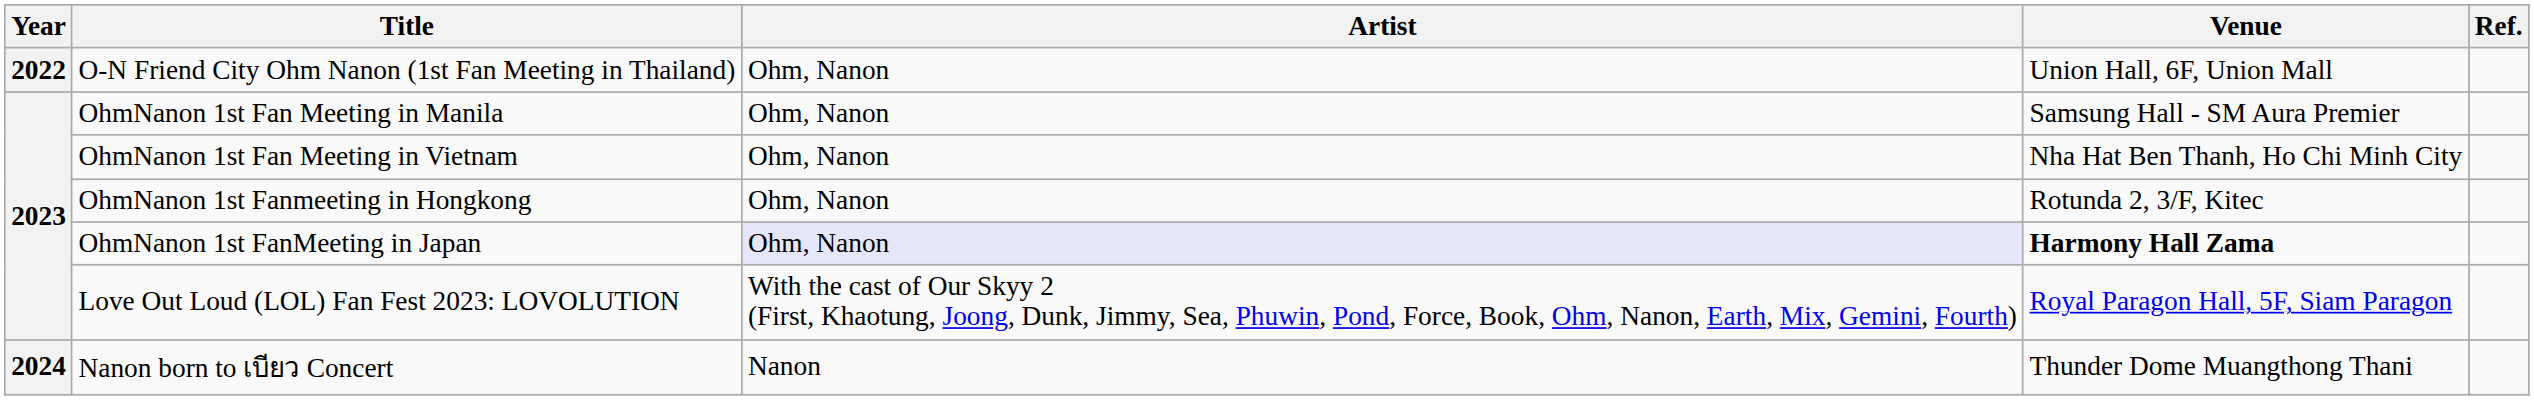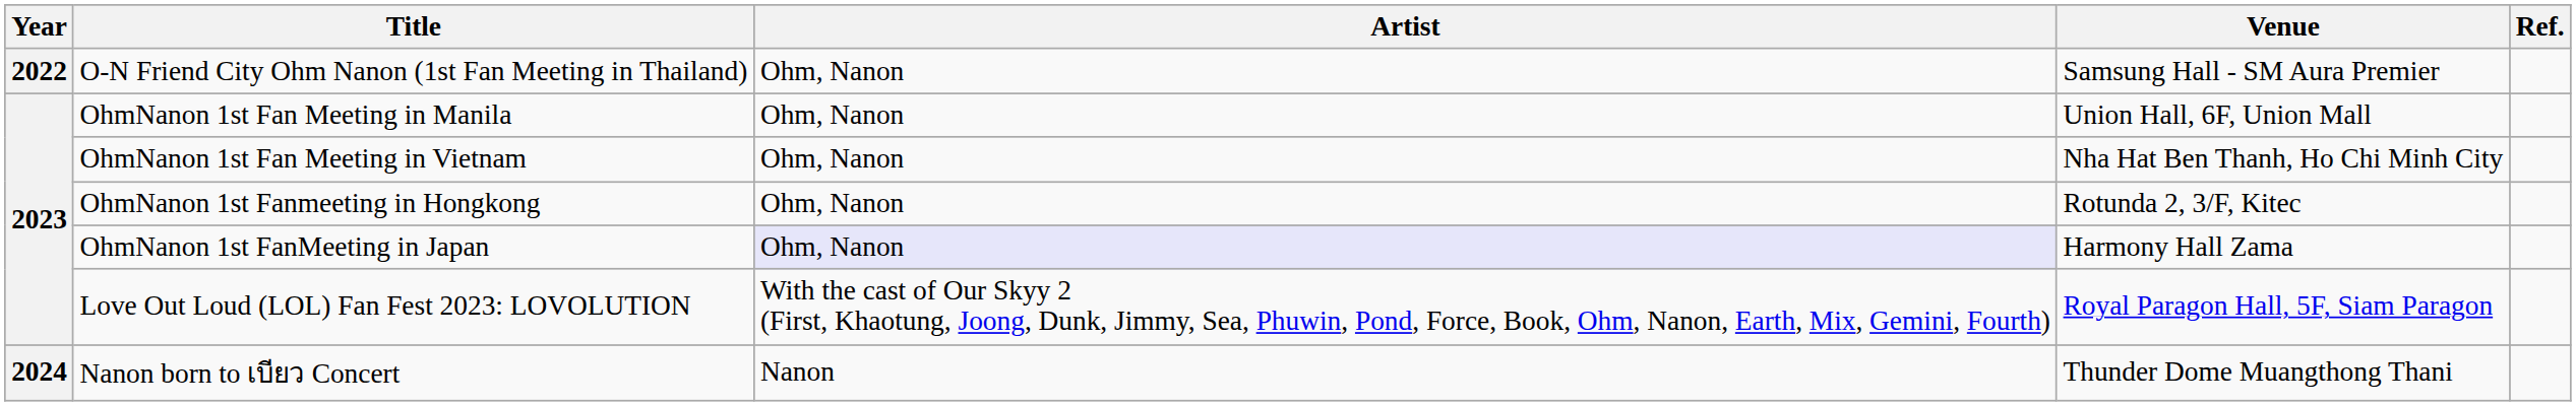O-N Friend City Ohm Nanon (1st Fan Meeting in Thailand) | Venue: Union Hall, 6F, Union Mall -> Samsung Hall - SM Aura Premier
OhmNanon 1st Fan Meeting in Manila | Venue: Samsung Hall - SM Aura Premier -> Union Hall, 6F, Union Mall
OhmNanon 1st FanMeeting in Japan | Venue: bold -> normal
